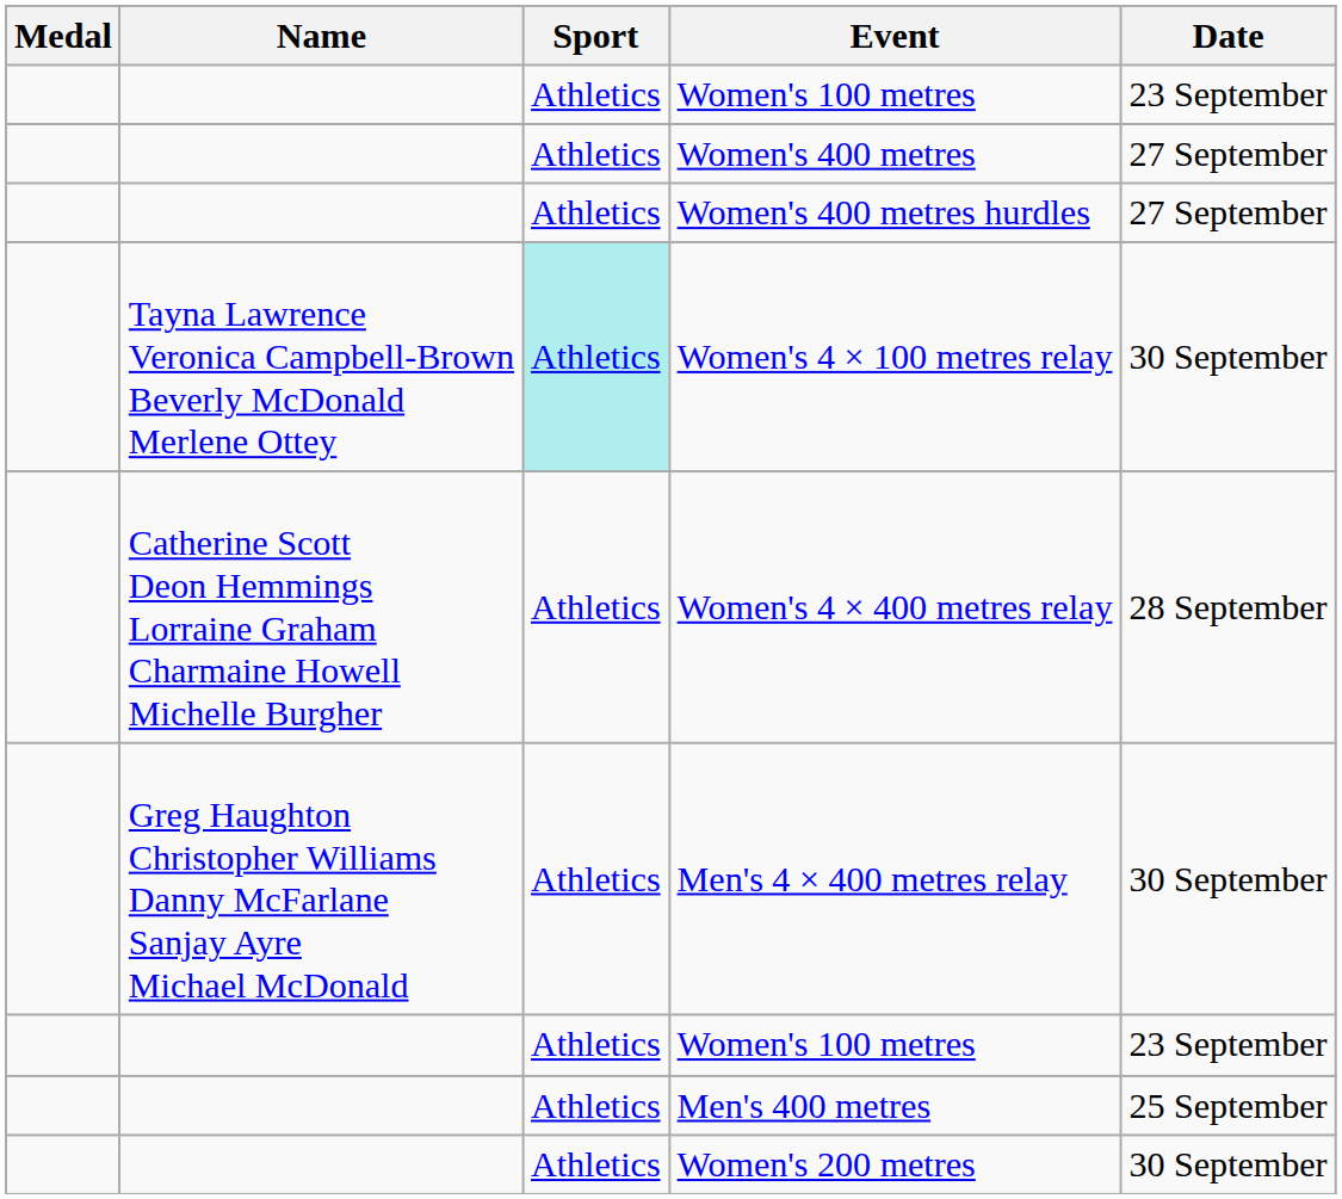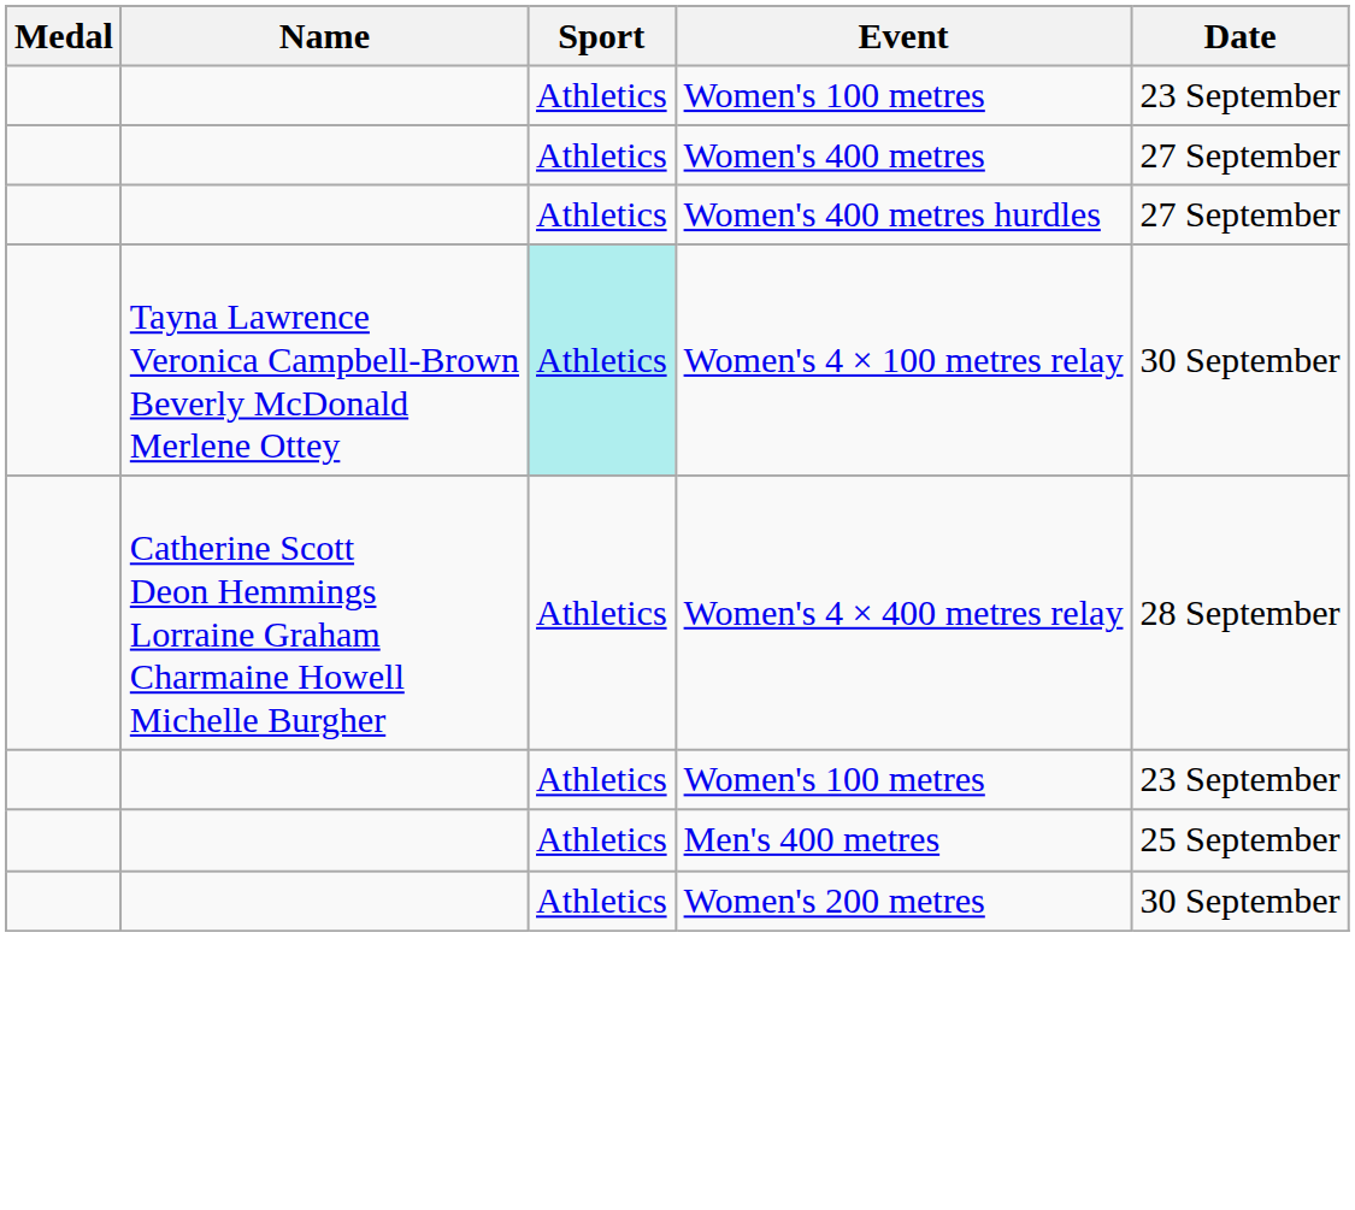- row: Greg Haughton Christopher Williams Danny McFarlane Sanjay Ayre Michael McDonald | Athletics | Men's 4 × 400 metres relay | 30 September
